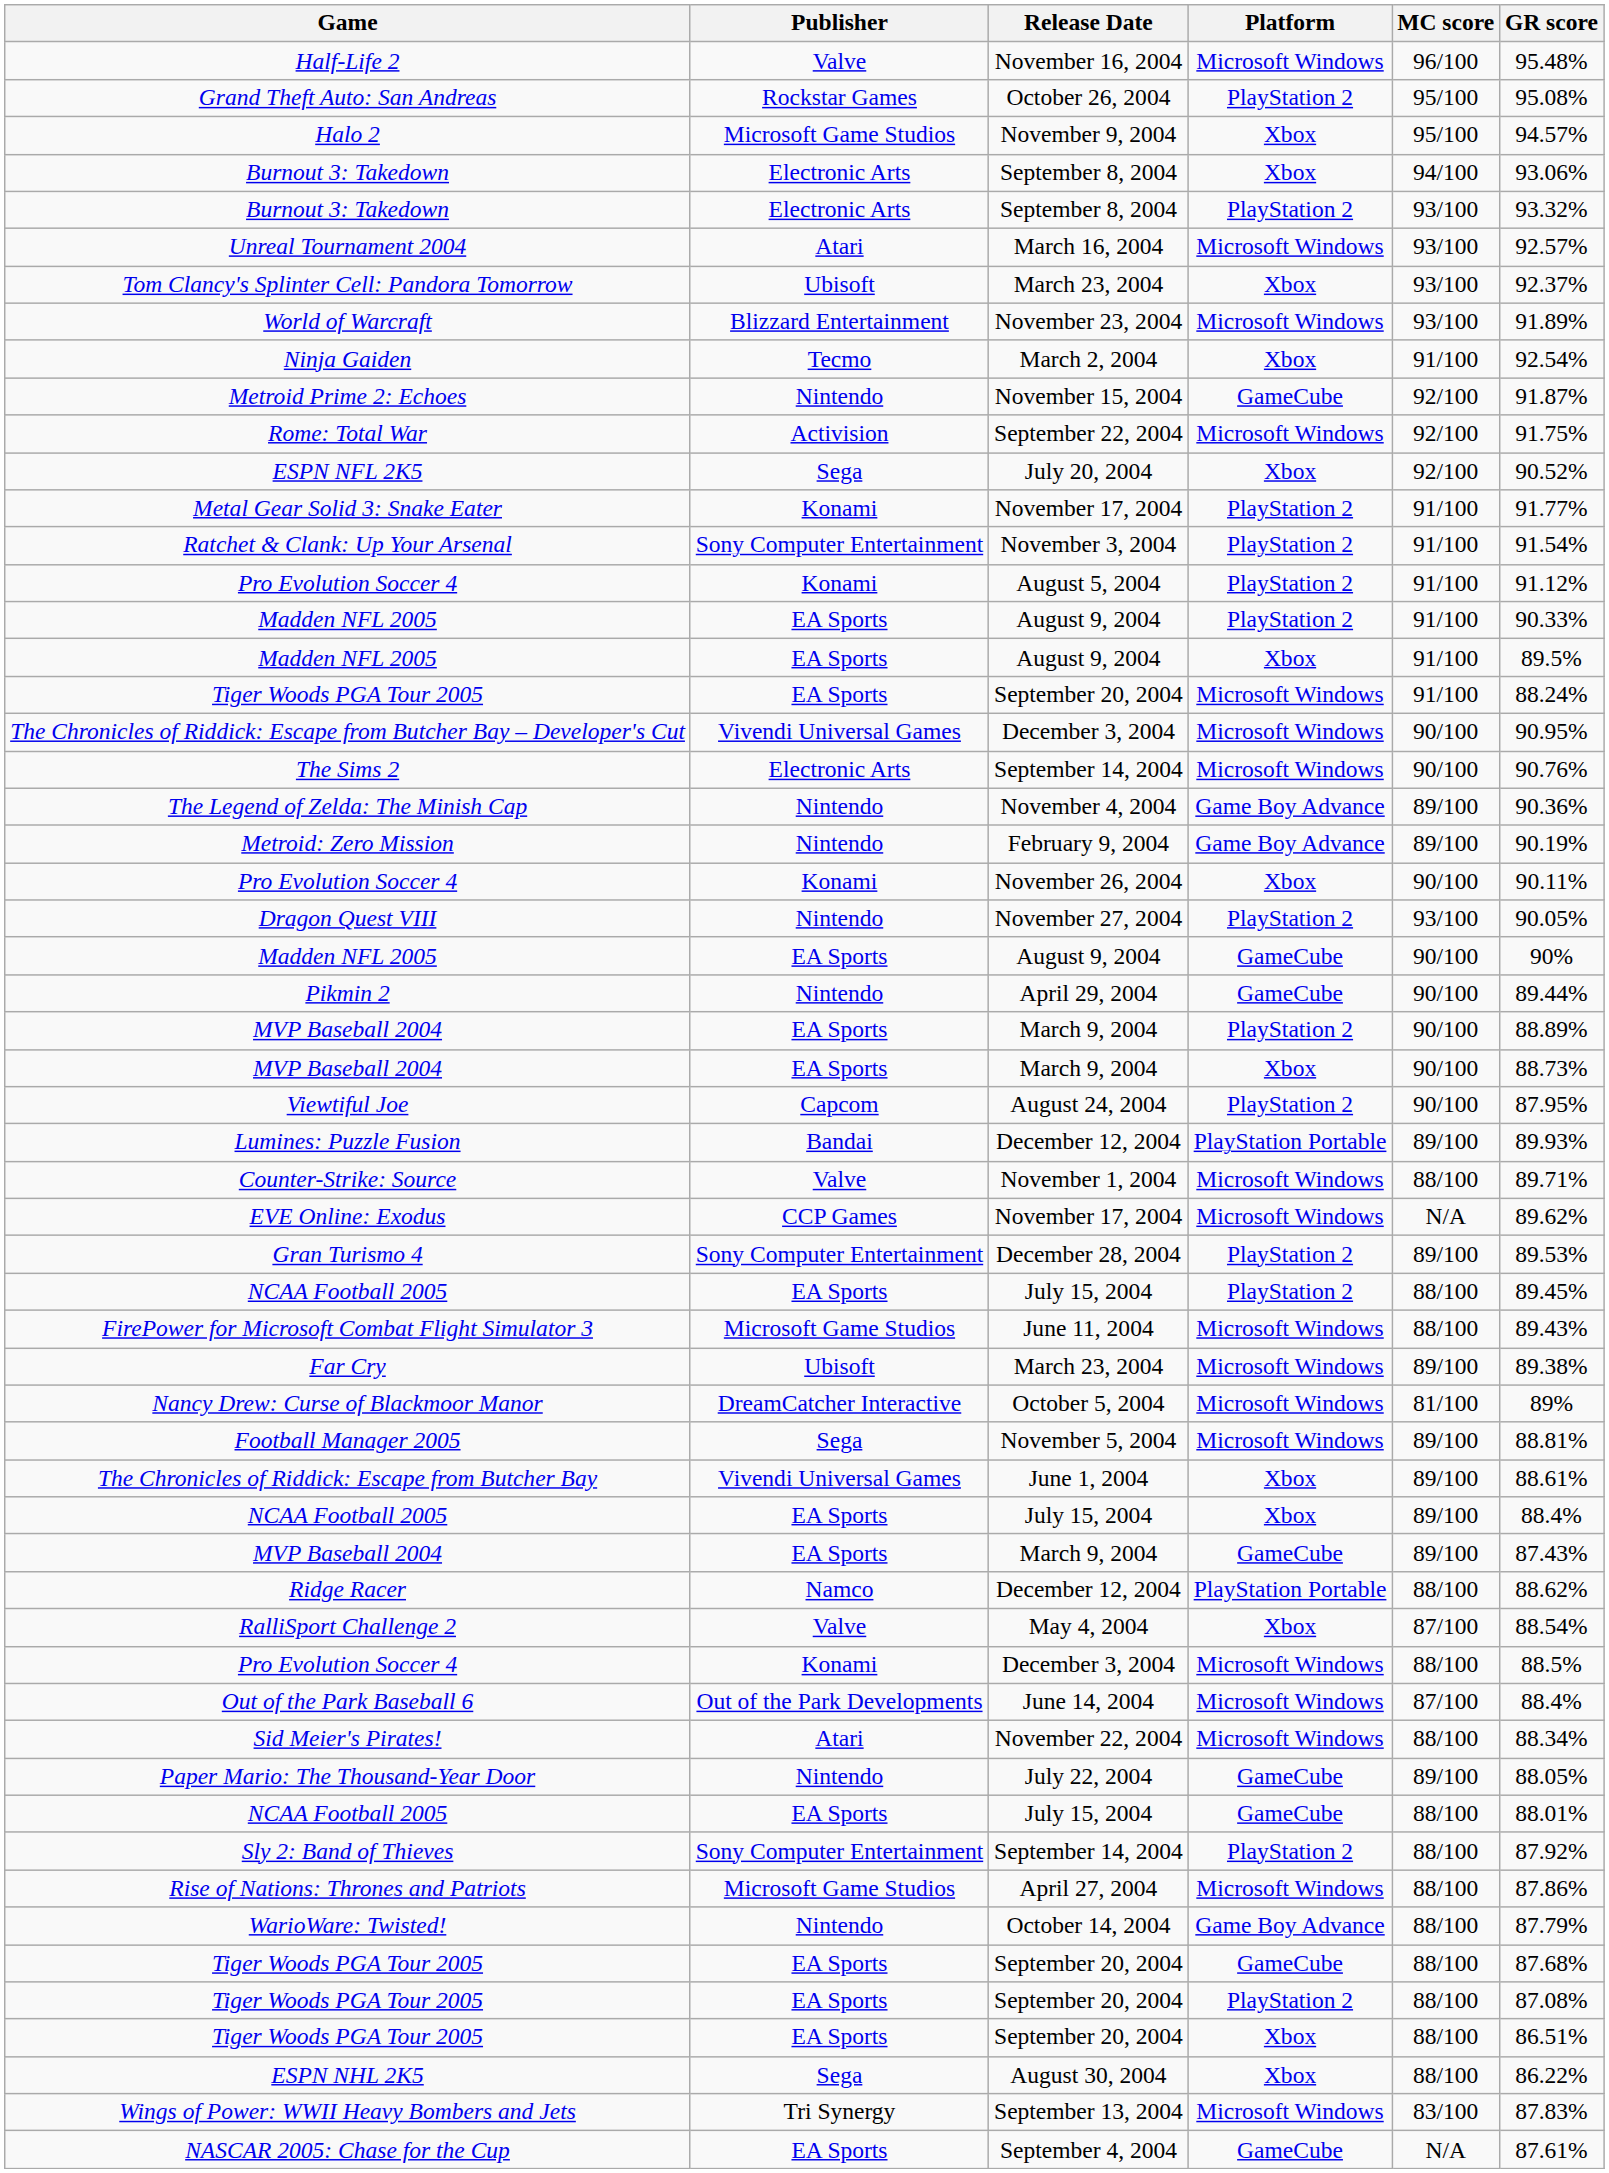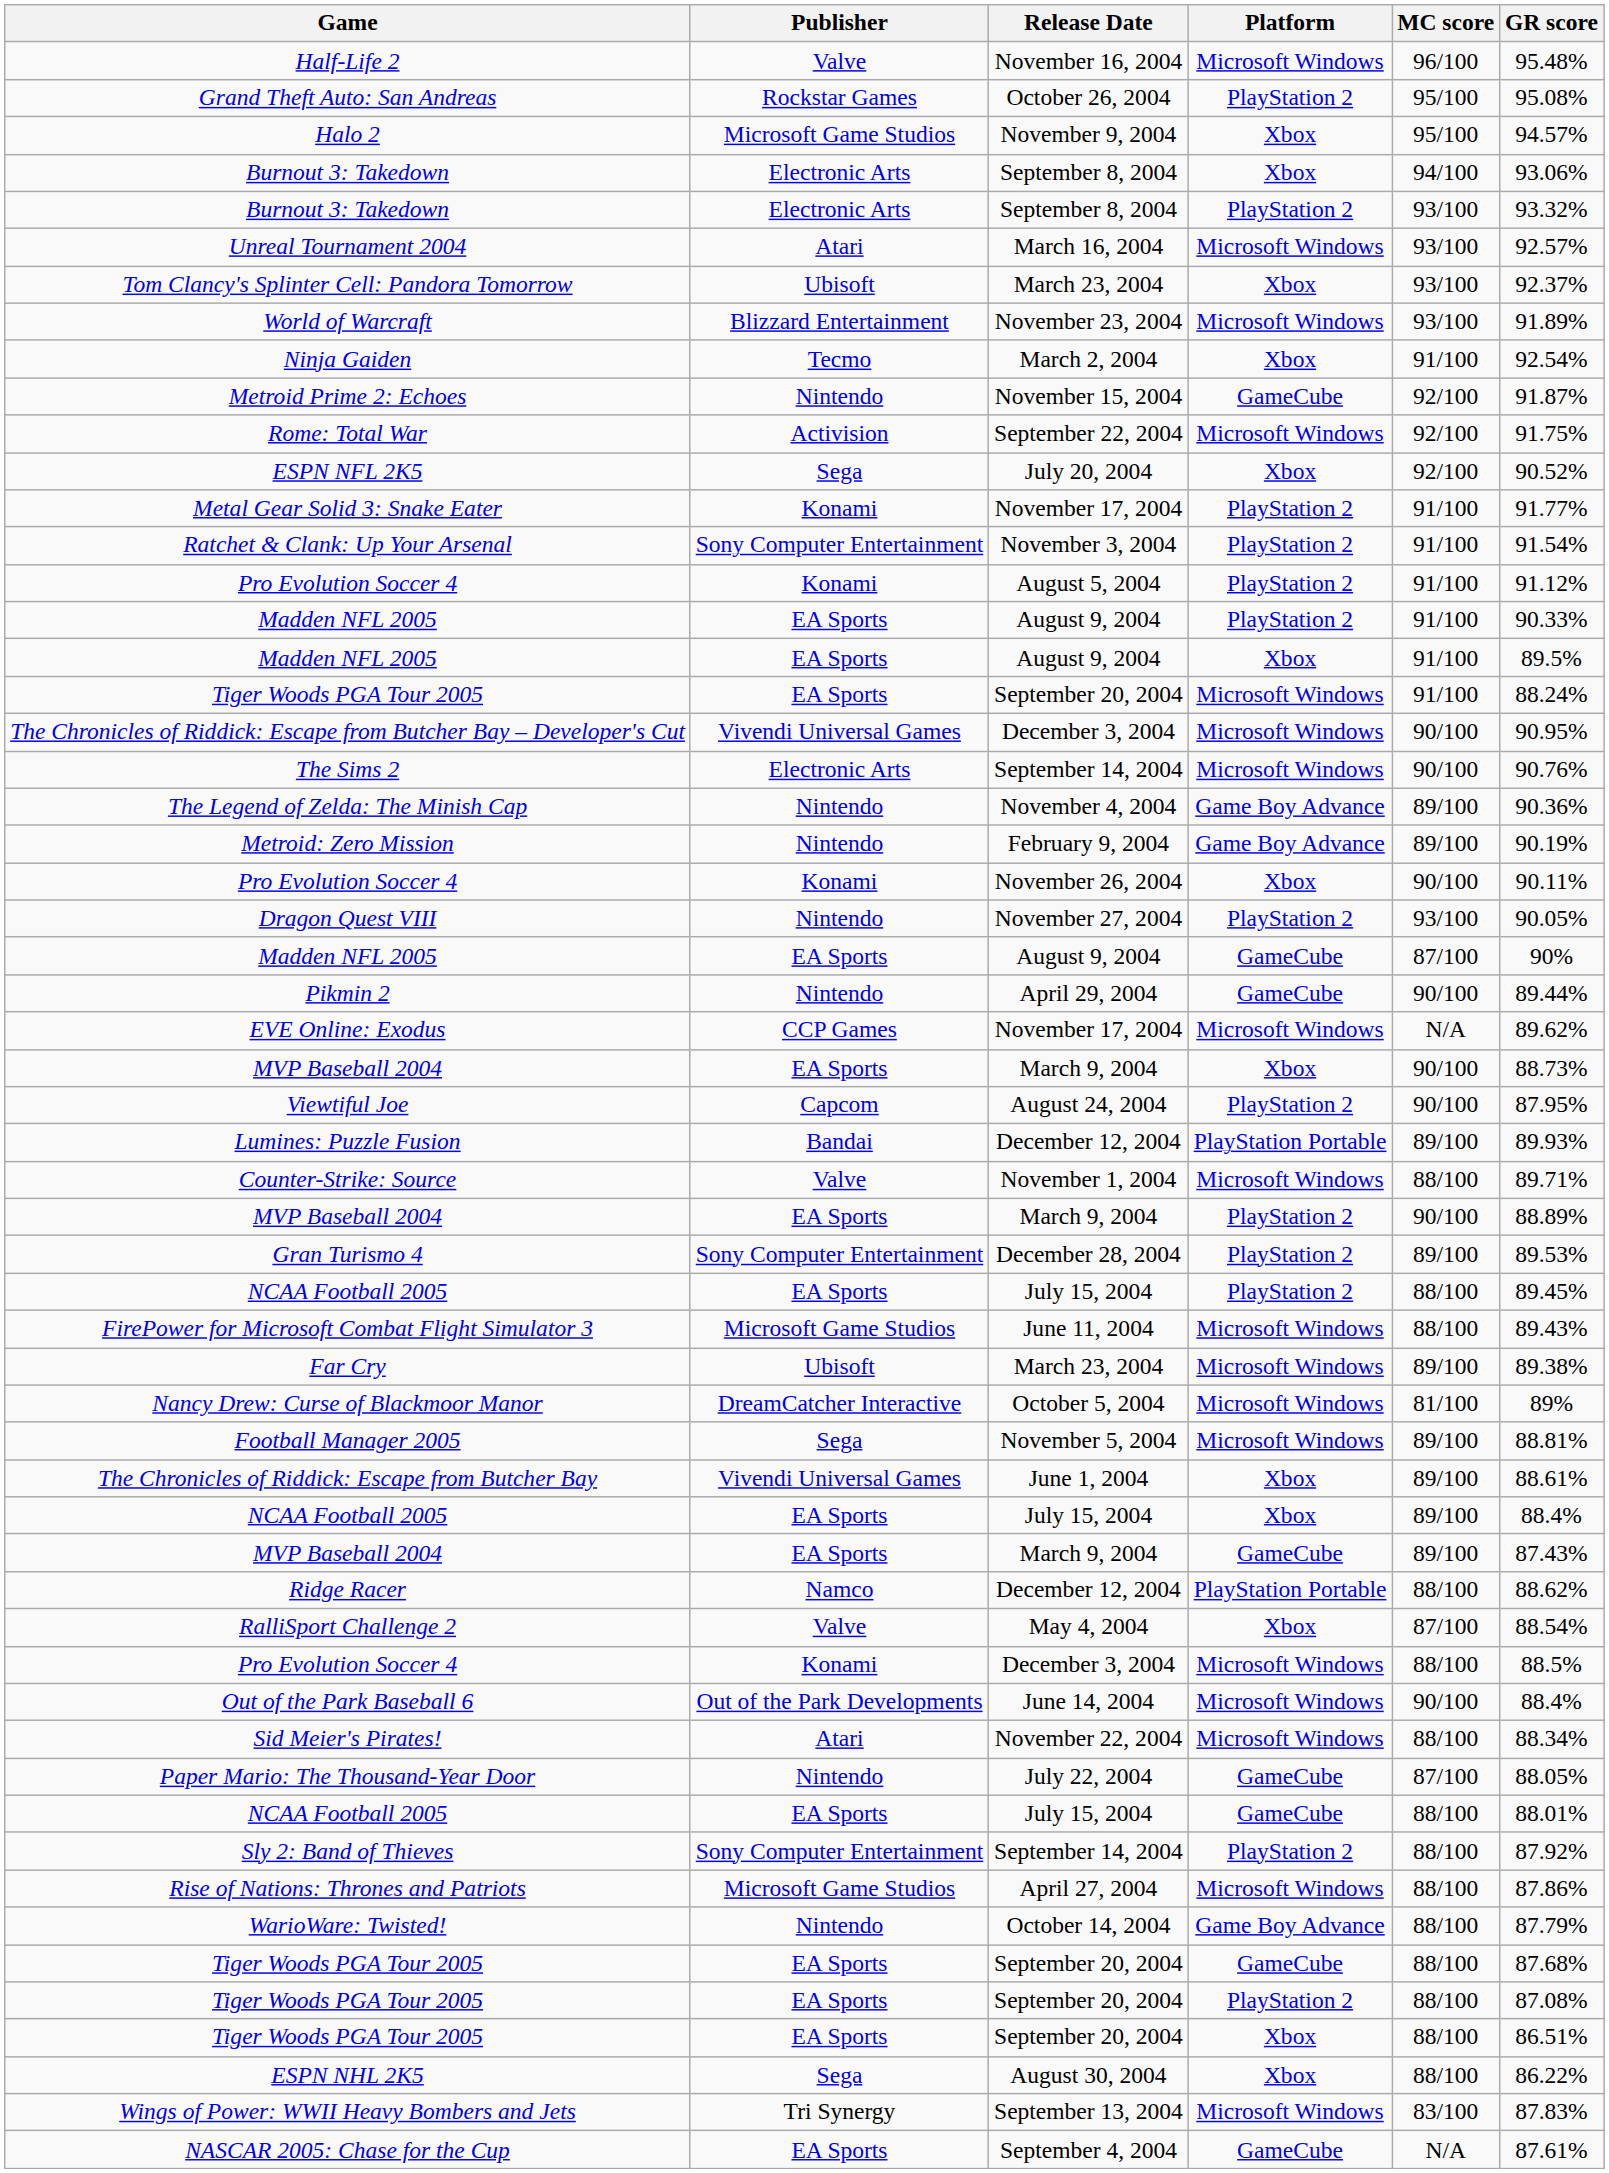Madden NFL 2005 / GameCube | MC score: 90/100 -> 87/100
rows swapped: MVP Baseball 2004 / PlayStation 2 <-> EVE Online: Exodus
Out of the Park Baseball 6 | MC score: 87/100 -> 90/100
Paper Mario: The Thousand-Year Door | MC score: 89/100 -> 87/100
